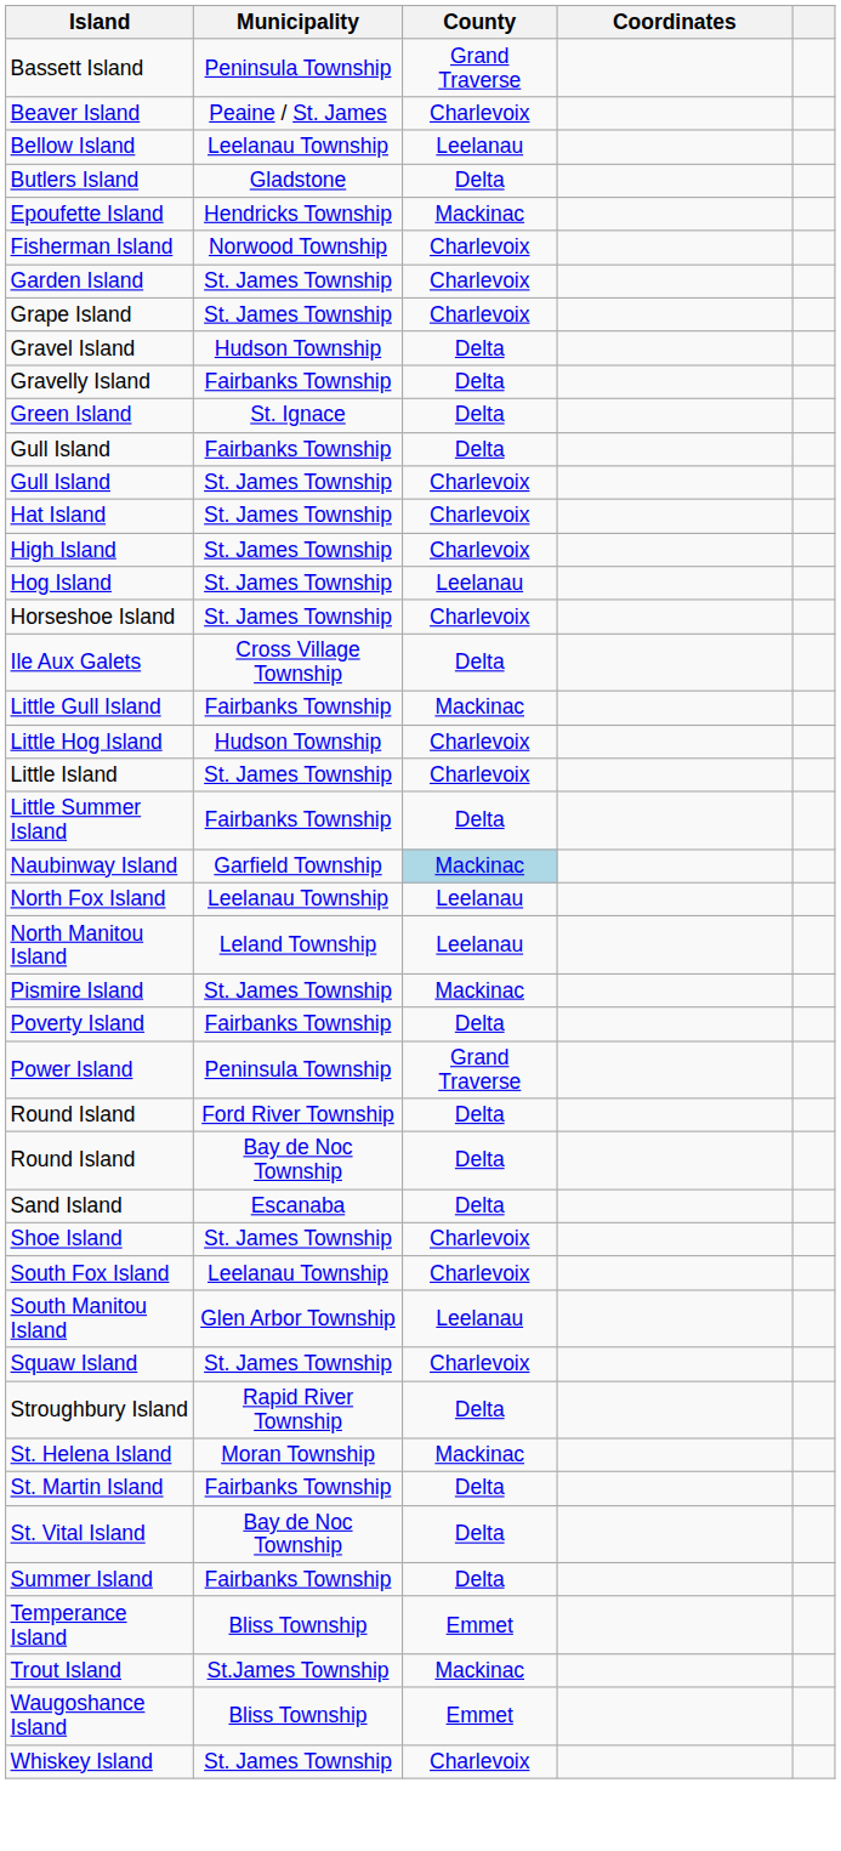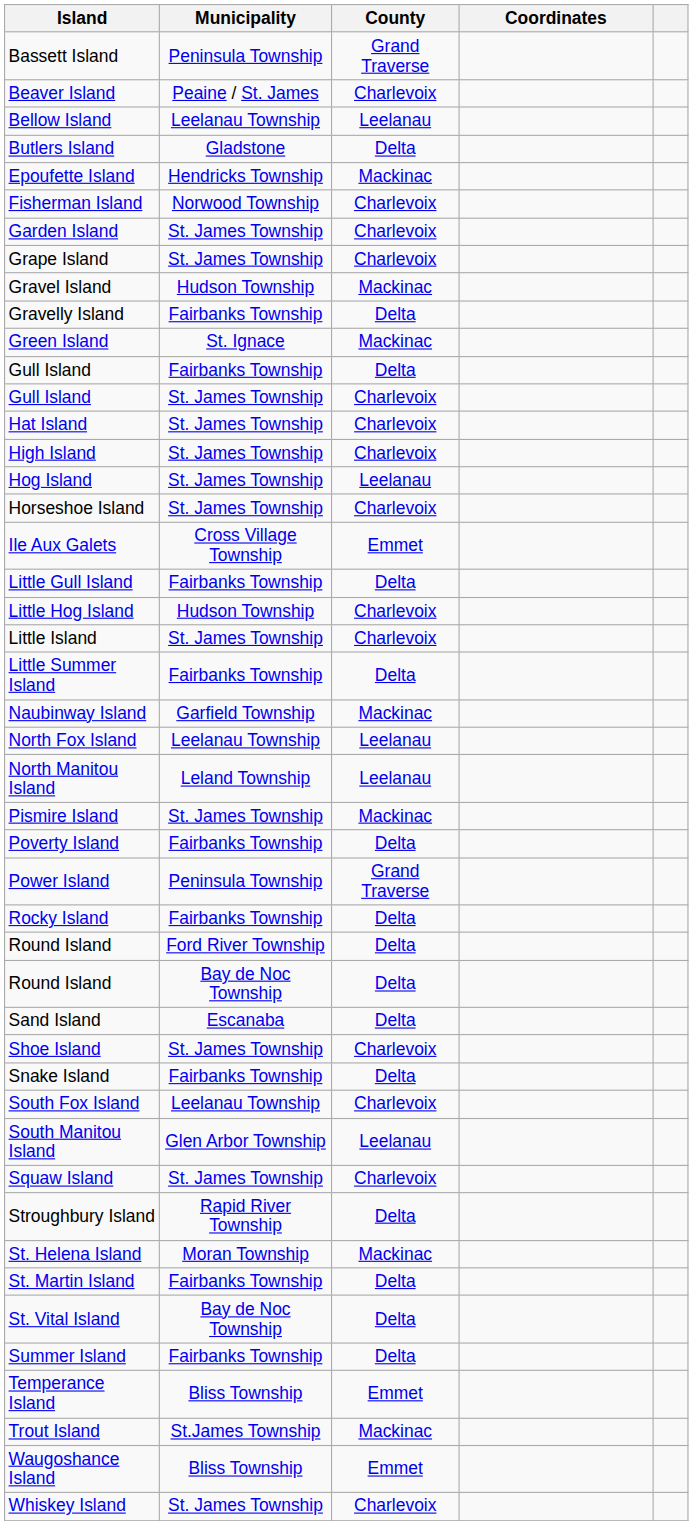Gravel Island | County: Delta -> Mackinac
Green Island | County: Delta -> Mackinac
Ile Aux Galets | County: Delta -> Emmet
Little Gull Island | County: Mackinac -> Delta
Naubinway Island | County: lightblue background -> no background
+ row: Rocky Island | Fairbanks Township | Delta
+ row: Snake Island | Fairbanks Township | Delta
